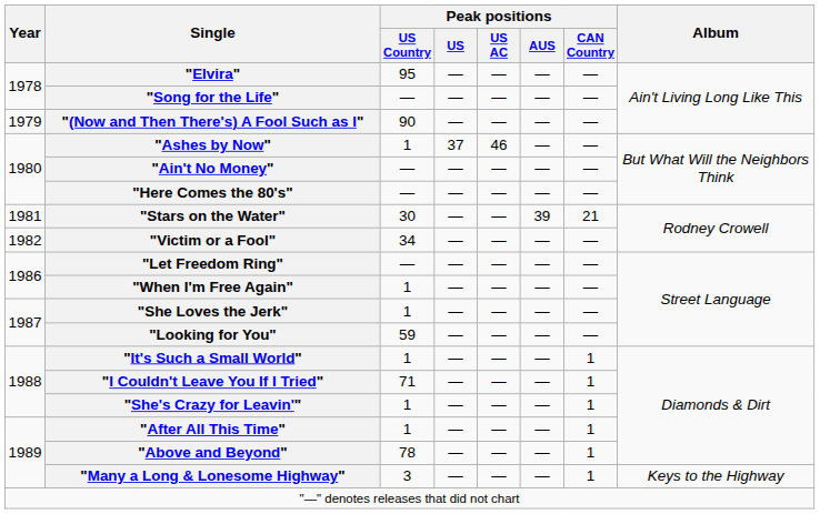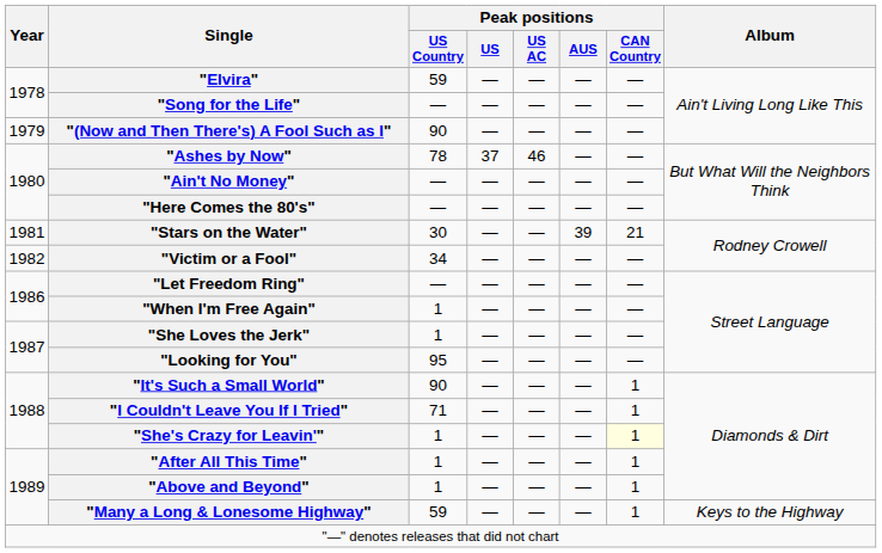"Elvira" | Peak positions / US Country: 95 -> 59
"Ashes by Now" | Peak positions / US Country: 1 -> 78
"Looking for You" | Peak positions / US Country: 59 -> 95
"It's Such a Small World" | Peak positions / US Country: 1 -> 90
"She's Crazy for Leavin'" | Peak positions / CAN Country: no background -> lightyellow background
"Above and Beyond" | Peak positions / US Country: 78 -> 1
"Many a Long & Lonesome Highway" | Peak positions / US Country: 3 -> 59
